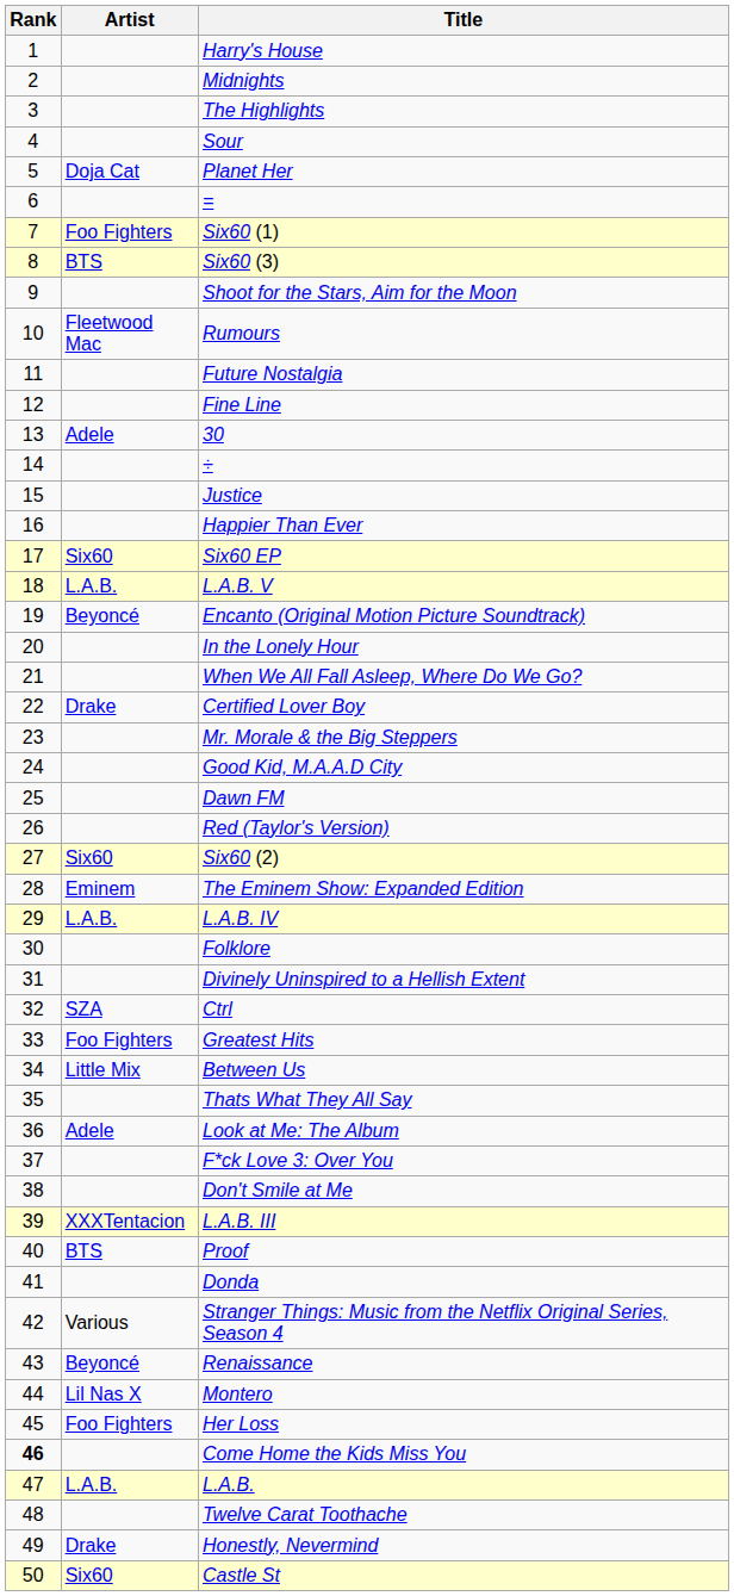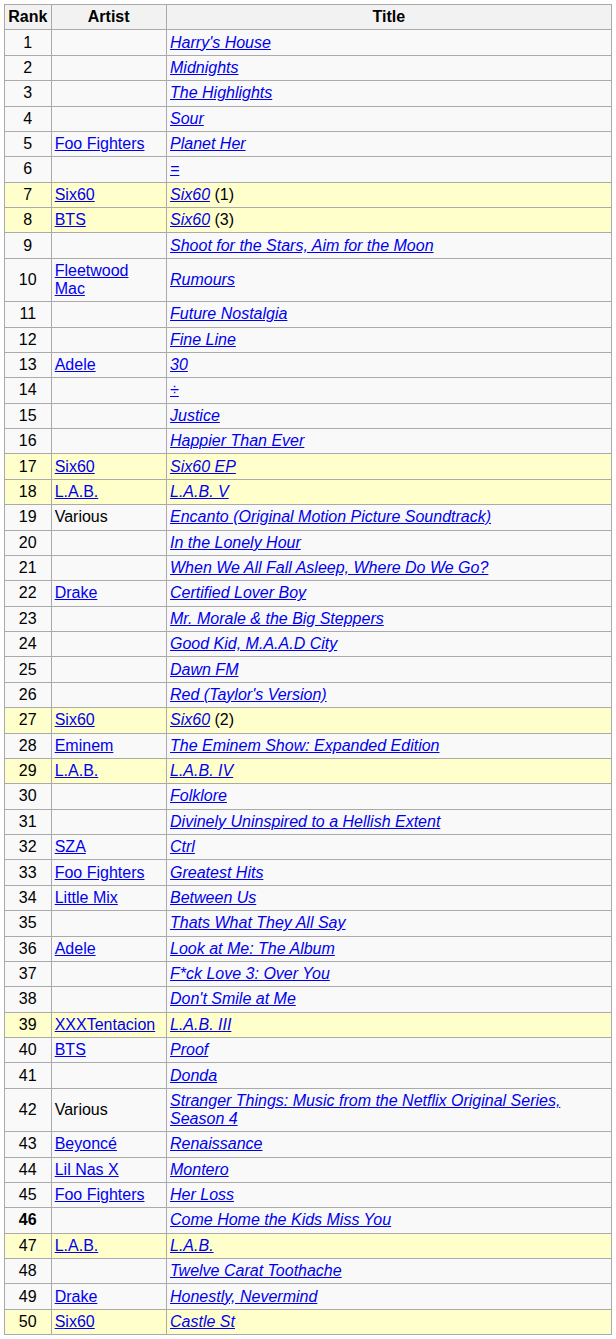Planet Her | Artist: Doja Cat -> Foo Fighters
Six60 (1) | Artist: Foo Fighters -> Six60
Encanto (Original Motion Picture Soundtrack) | Artist: Beyoncé -> Various
